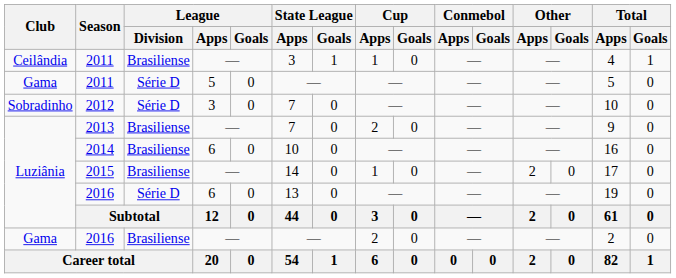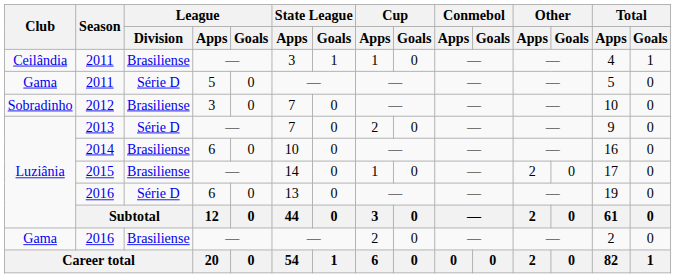2012 | League / Division: Série D -> Brasiliense
2013 | League / Division: Brasiliense -> Série D
